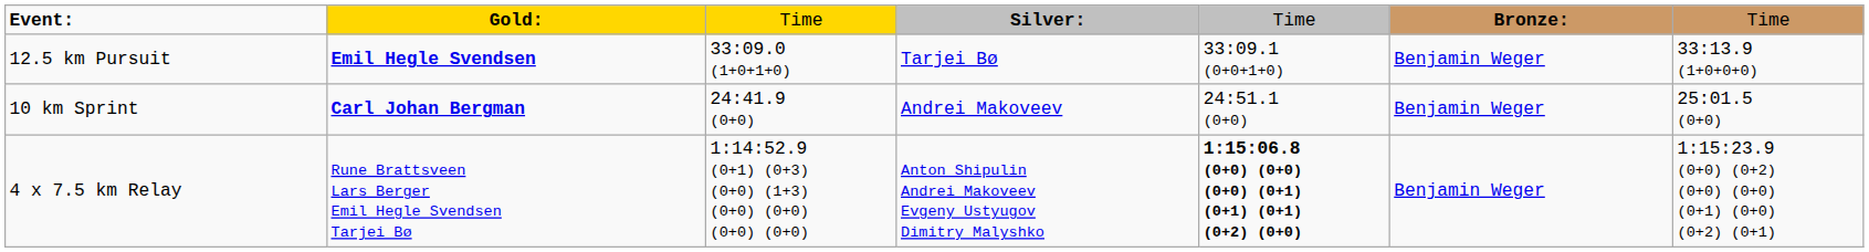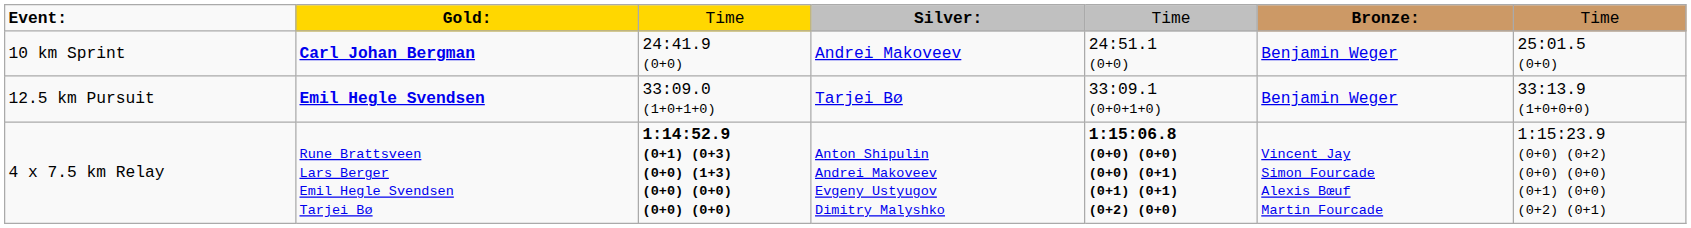rows swapped: 10 km Sprint <-> 12.5 km Pursuit
4 x 7.5 km Relay | column 3: normal -> bold
4 x 7.5 km Relay | column 6: Benjamin Weger -> Vincent Jay Simon Fourcade Alexis Bœuf Martin Fourcade
